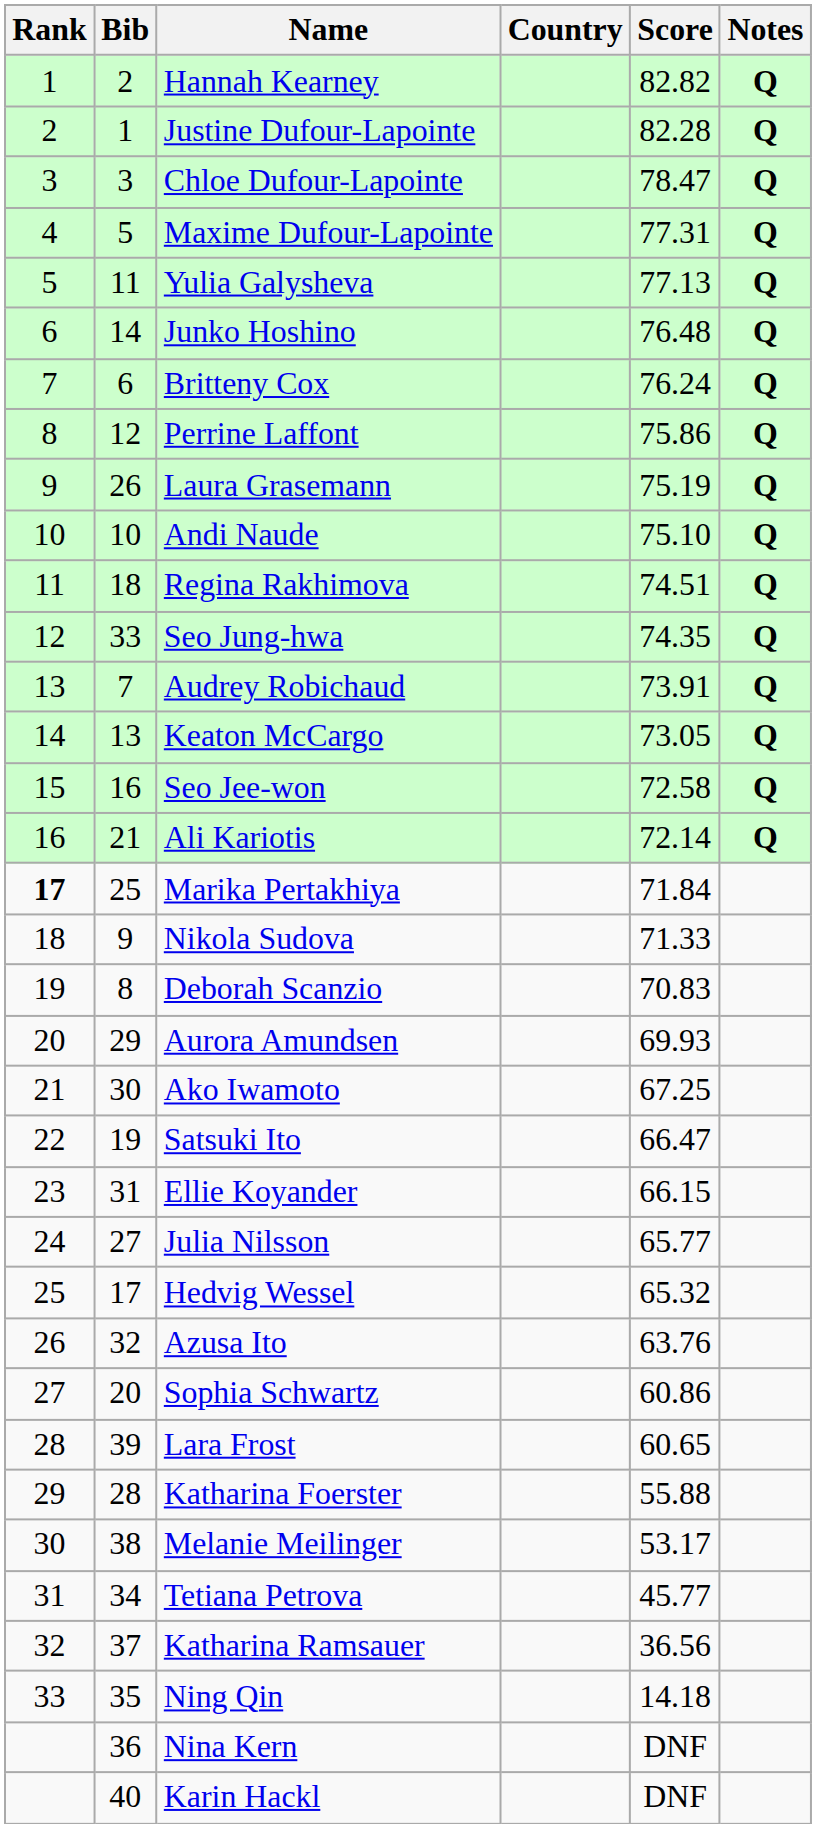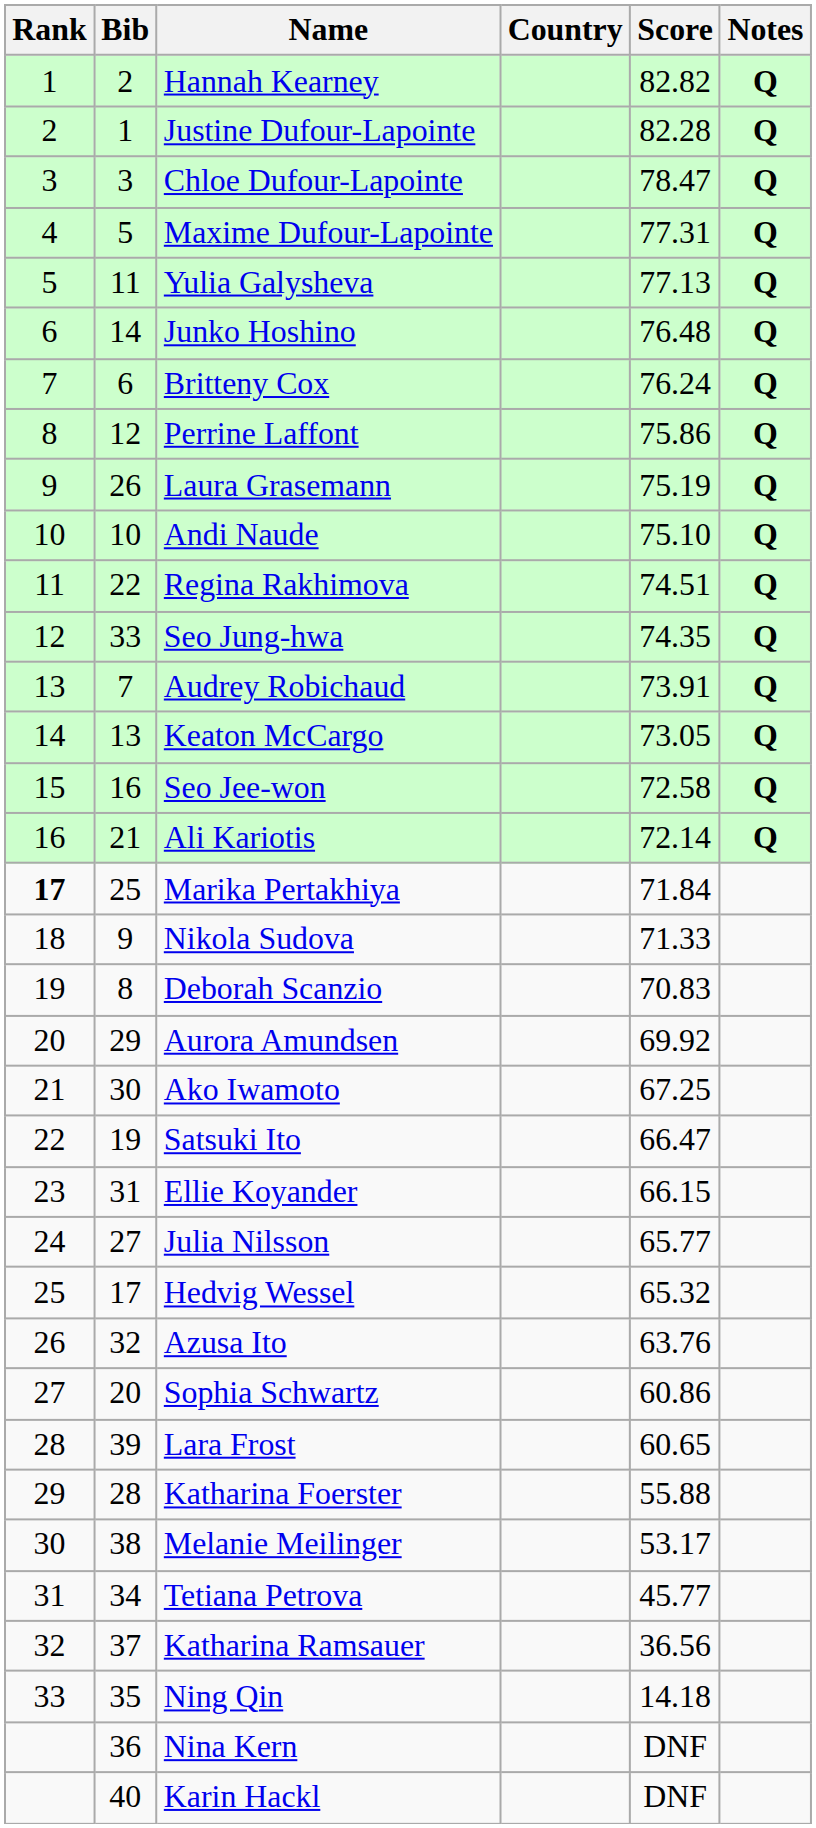Regina Rakhimova | Bib: 18 -> 22
Aurora Amundsen | Score: 69.93 -> 69.92
